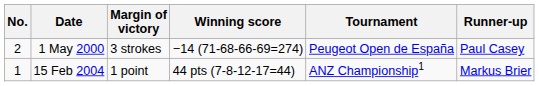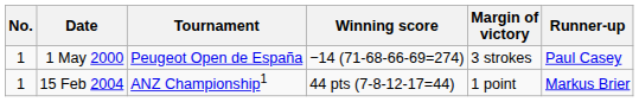columns swapped: Tournament <-> Margin of victory
1 May 2000 | No.: 2 -> 1
